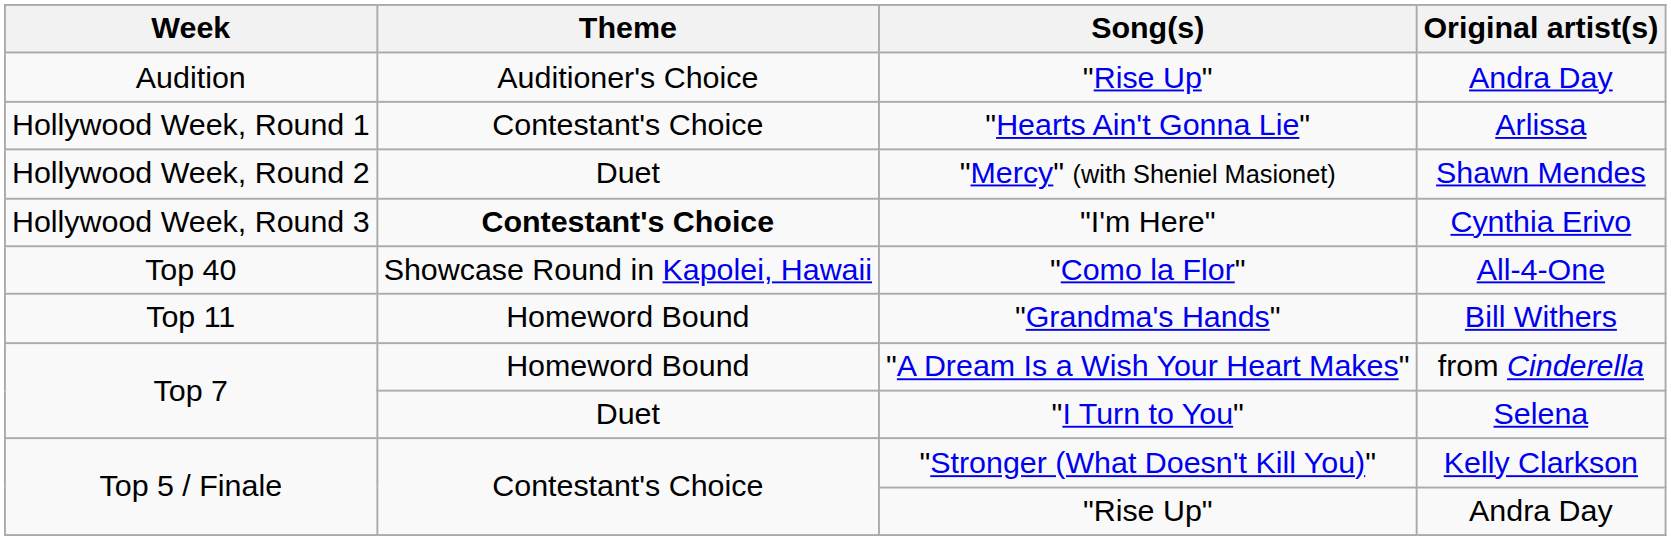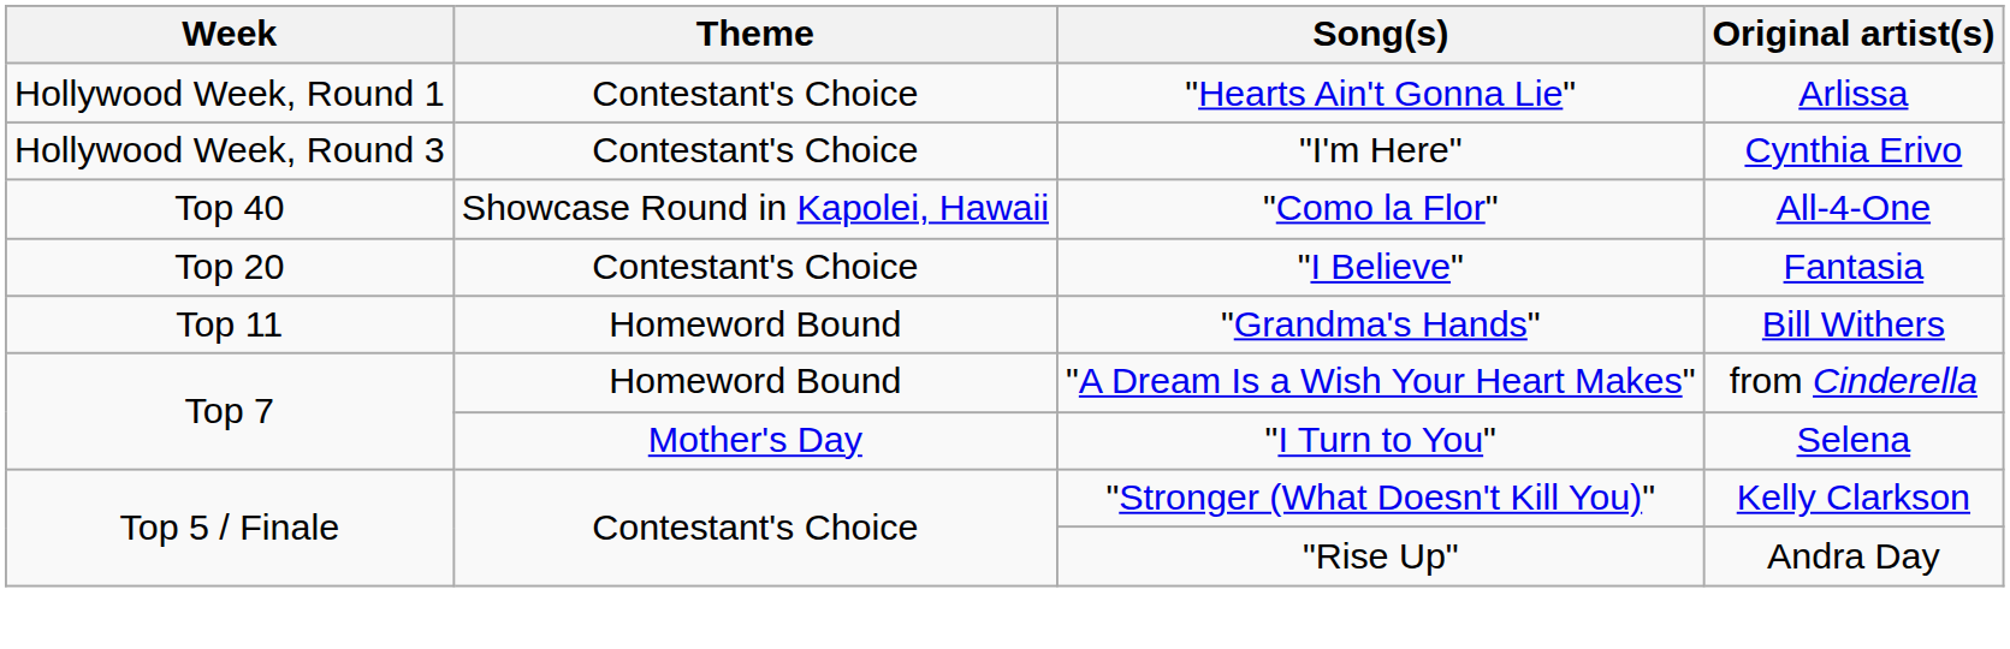- row: Audition | Auditioner's Choice | "Rise Up" | Andra Day
- row: Hollywood Week, Round 2 | Duet | "Mercy" (with Sheniel Masionet) | Shawn Mendes
"I'm Here" | Theme: bold -> normal
+ row: Top 20 | Contestant's Choice | "I Believe" | Fantasia
"I Turn to You" | Theme: Duet -> Mother's Day
